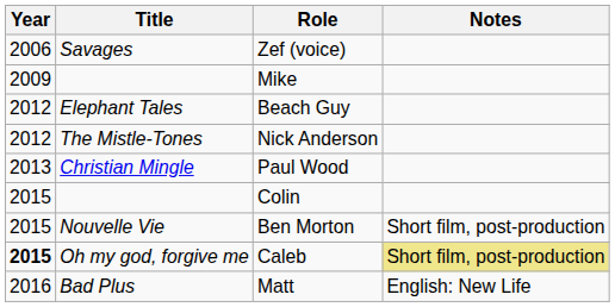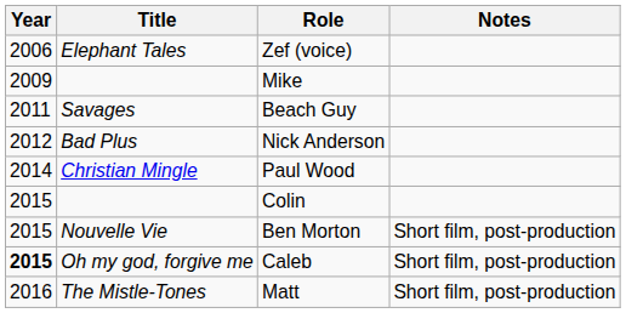Zef (voice) | Title: Savages -> Elephant Tales
Beach Guy | Year: 2012 -> 2011
Beach Guy | Title: Elephant Tales -> Savages
Nick Anderson | Title: The Mistle-Tones -> Bad Plus
Paul Wood | Year: 2013 -> 2014
Caleb | Notes: khaki background -> no background
Matt | Title: Bad Plus -> The Mistle-Tones
Matt | Notes: English: New Life -> Short film, post-production
